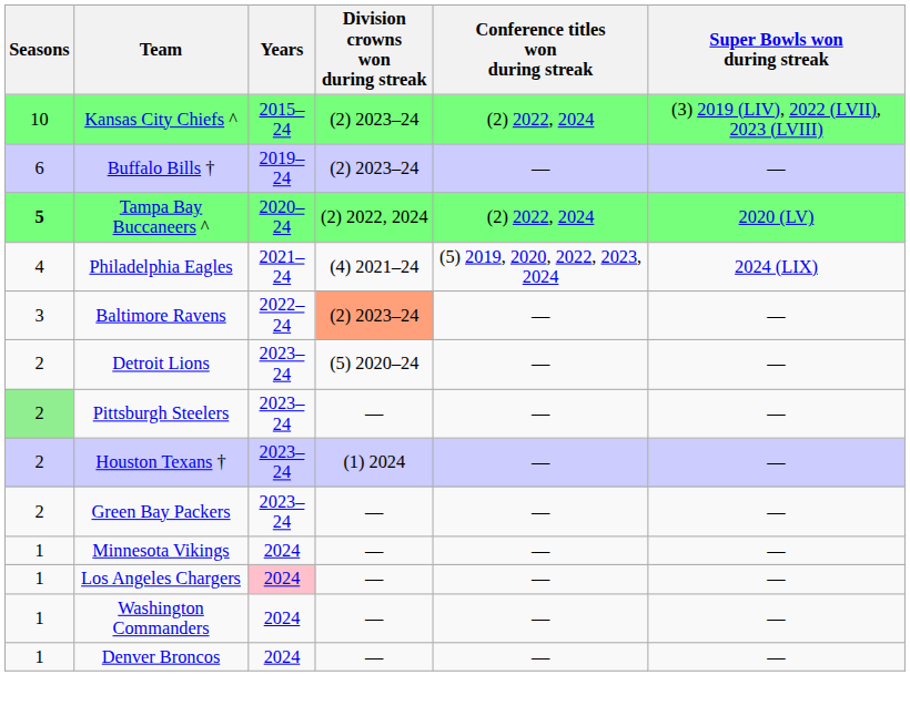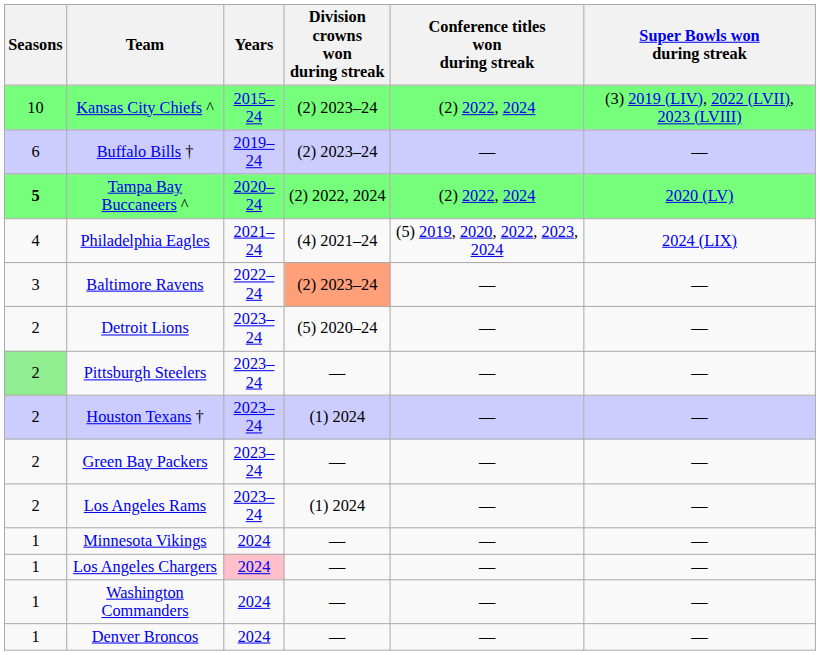+ row: 2 | Los Angeles Rams | 2023–24 | (1) 2024 | — | —
